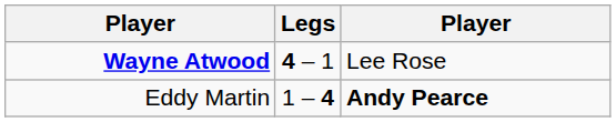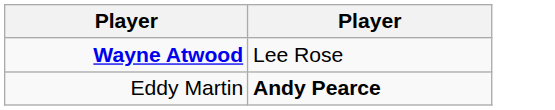- column: Legs | 4 – 1 | 1 – 4
